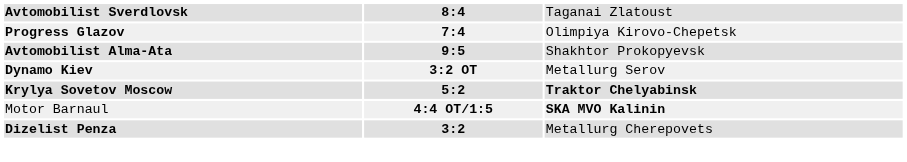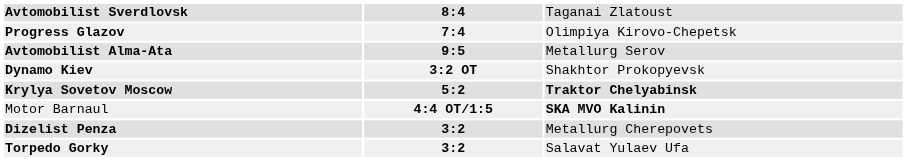Avtomobilist Alma-Ata | column 3: Shakhtor Prokopyevsk -> Metallurg Serov
Dynamo Kiev | column 3: Metallurg Serov -> Shakhtor Prokopyevsk
+ row: Torpedo Gorky | 3:2 | Salavat Yulaev Ufa
